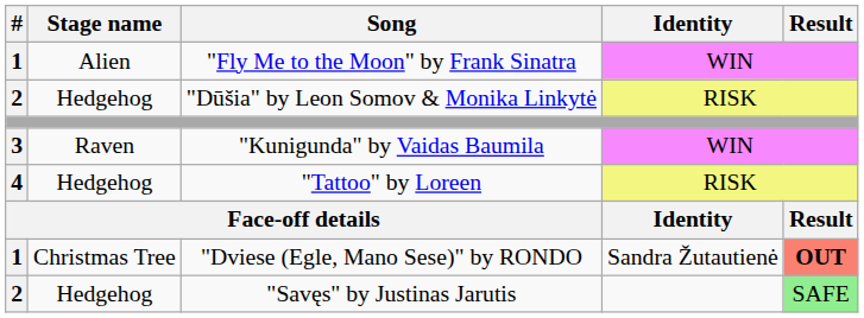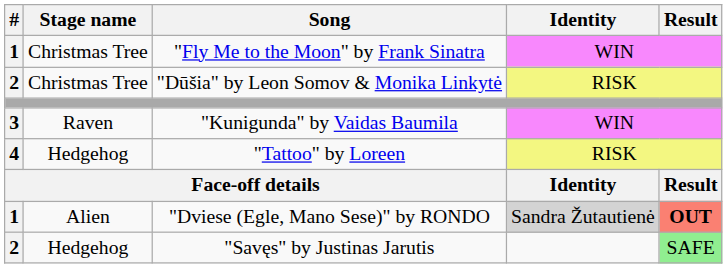"Fly Me to the Moon" by Frank Sinatra | Stage name: Alien -> Christmas Tree
"Dūšia" by Leon Somov & Monika Linkytė | Stage name: Hedgehog -> Christmas Tree
"Dviese (Egle, Mano Sese)" by RONDO | Stage name: Christmas Tree -> Alien
"Dviese (Egle, Mano Sese)" by RONDO | Identity: no background -> lightgrey background
